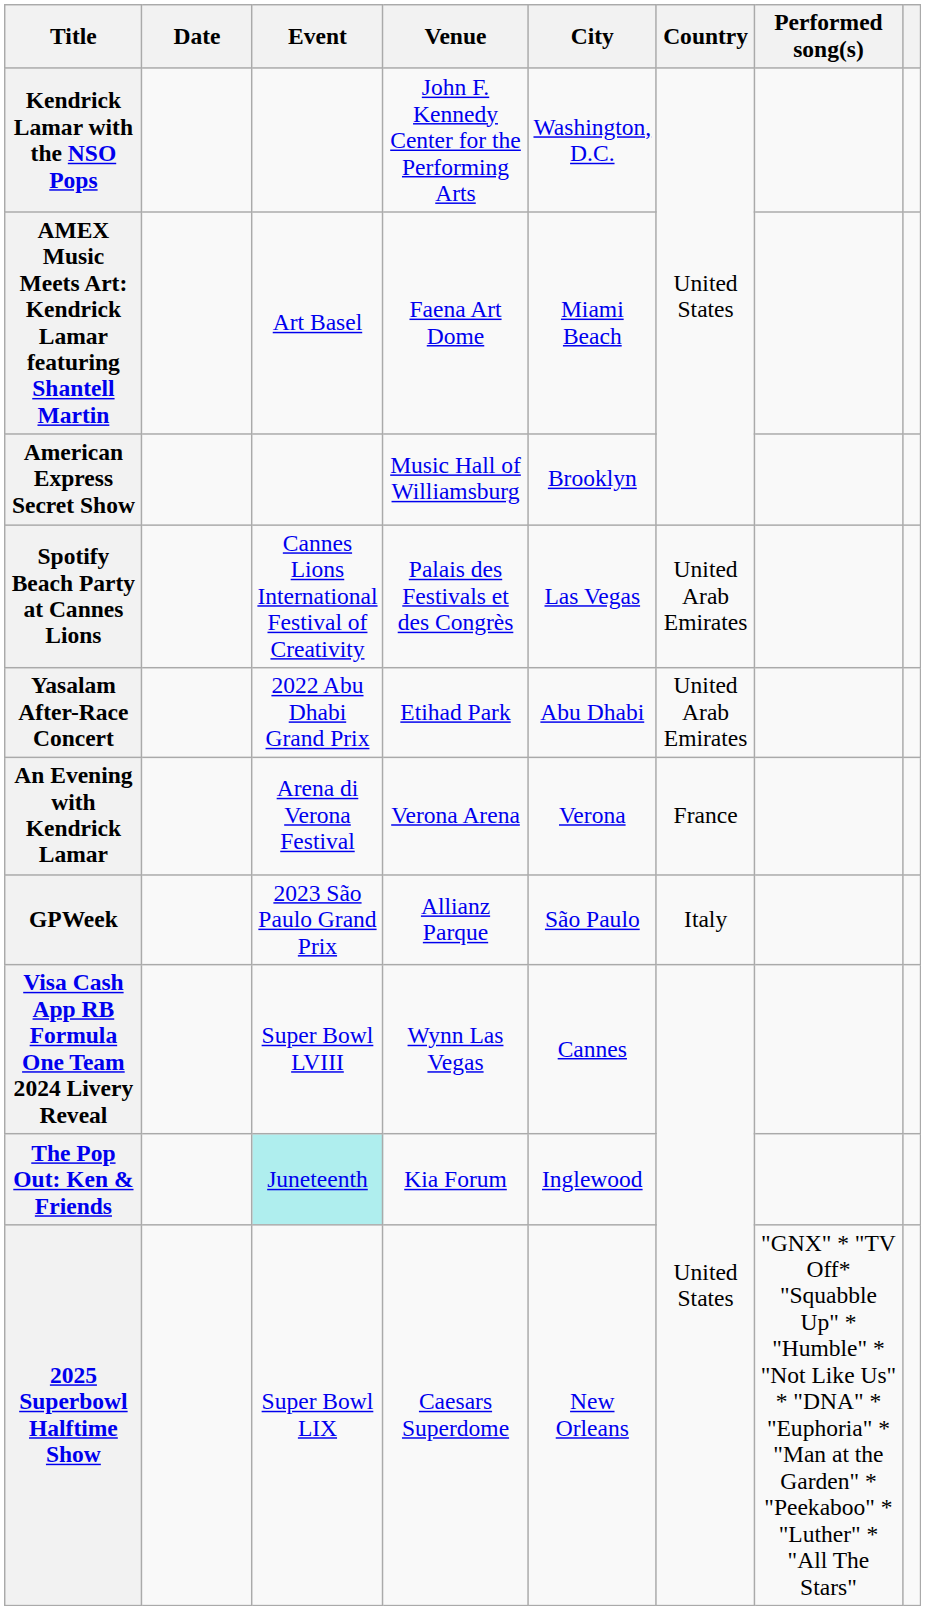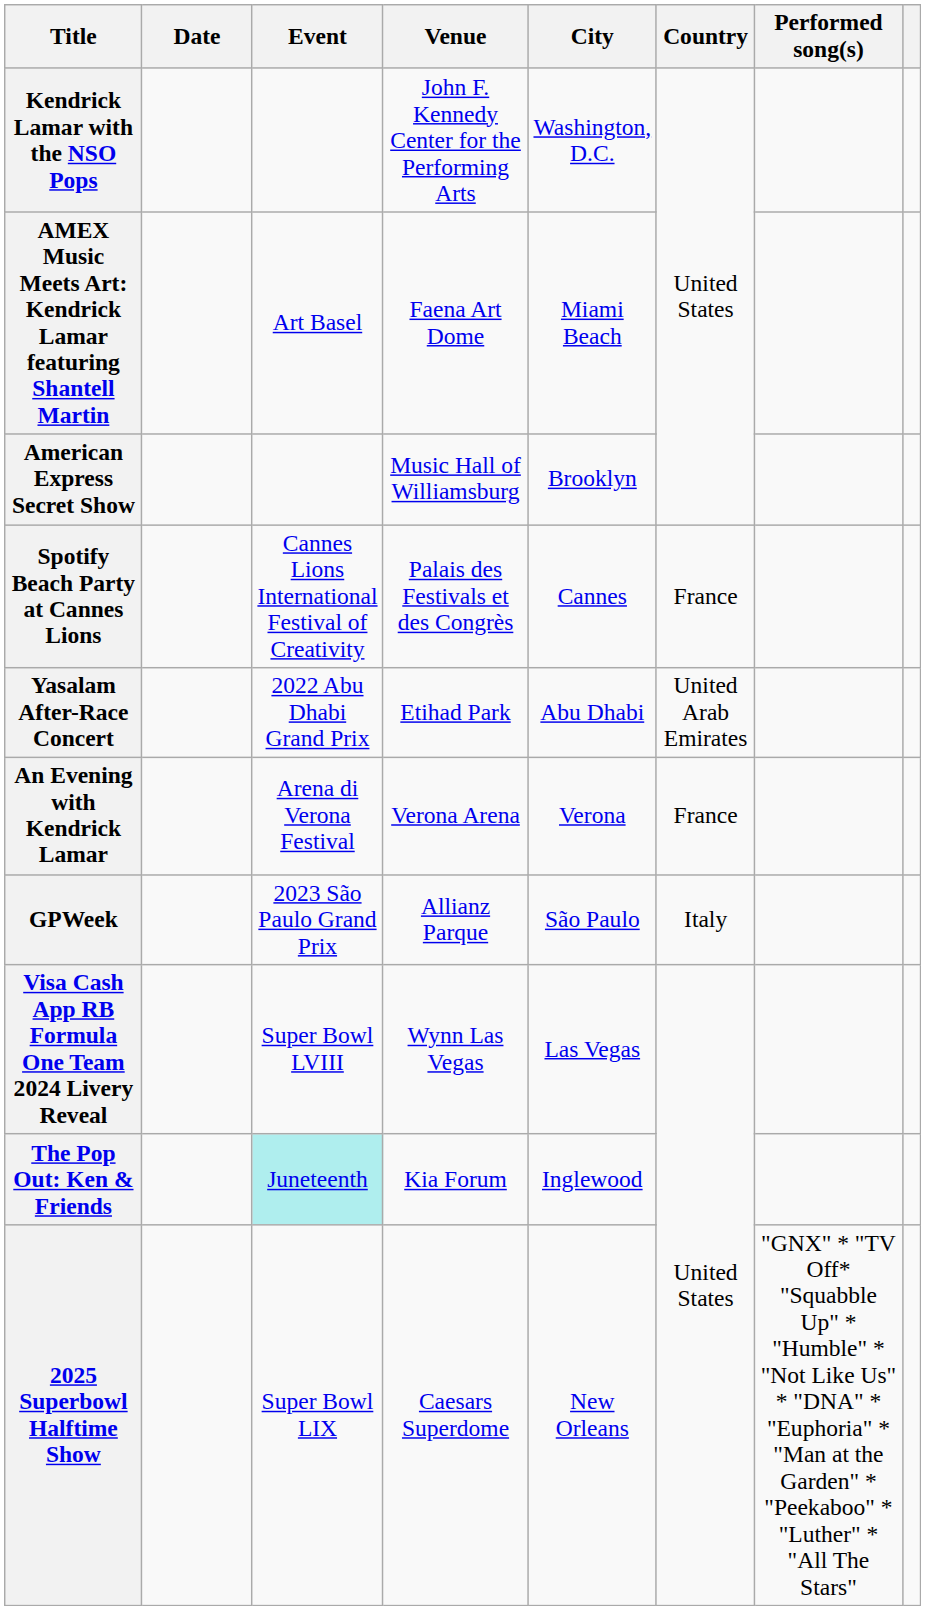Spotify Beach Party at Cannes Lions | City: Las Vegas -> Cannes
Spotify Beach Party at Cannes Lions | Country: United Arab Emirates -> France
Visa Cash App RB Formula One Team 2024 Livery Reveal | City: Cannes -> Las Vegas
